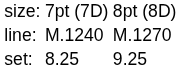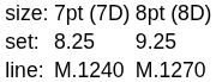rows swapped: set: <-> line:
